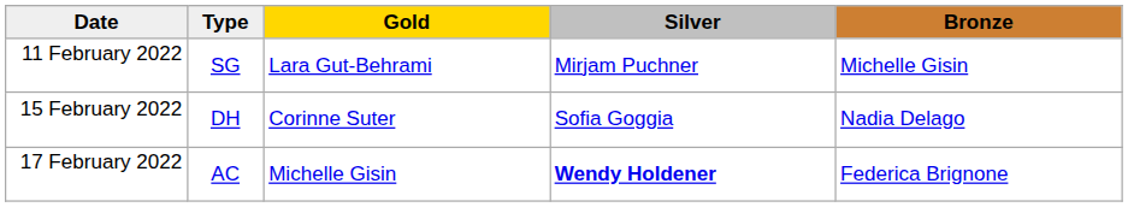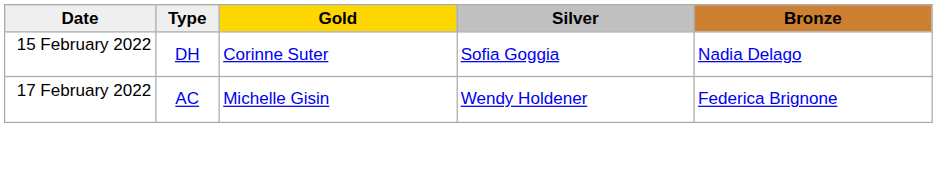- row: 11 February 2022 | SG | Lara Gut-Behrami | Mirjam Puchner | Michelle Gisin
17 February 2022 | Silver: bold -> normal
